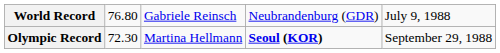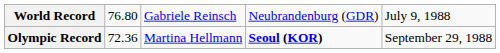Olympic Record | column 2: 72.30 -> 72.36
